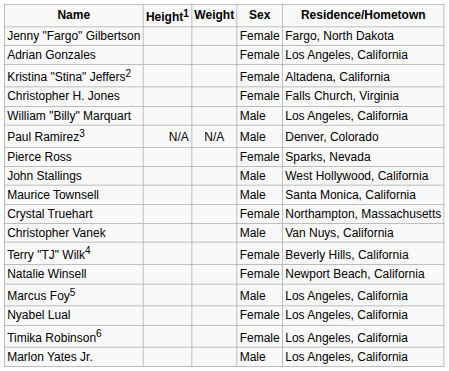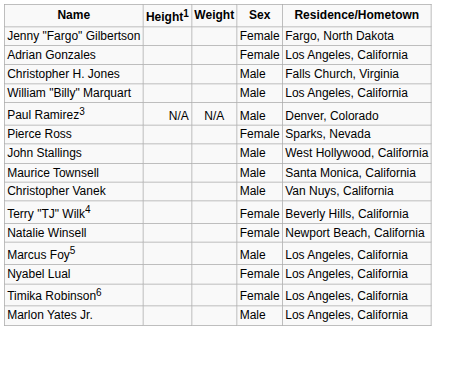- row: Kristina "Stina" Jeffers2 | Female | Altadena, California
Christopher H. Jones | column 4: Female -> Male
- row: Crystal Truehart | Female | Northampton, Massachusetts
